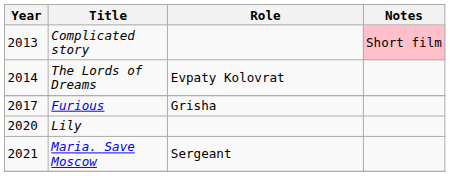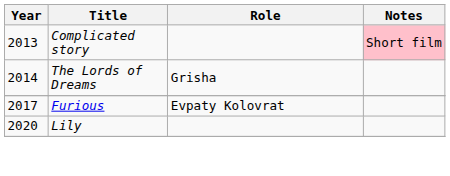The Lords of Dreams | Role: Evpaty Kolovrat -> Grisha
Furious | Role: Grisha -> Evpaty Kolovrat
- row: 2021 | Maria. Save Moscow | Sergeant
